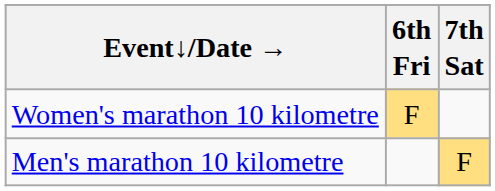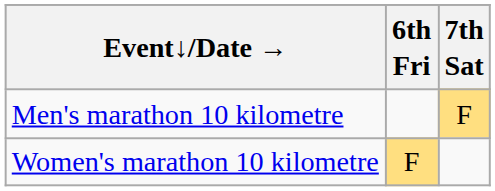rows swapped: Men's marathon 10 kilometre <-> Women's marathon 10 kilometre
